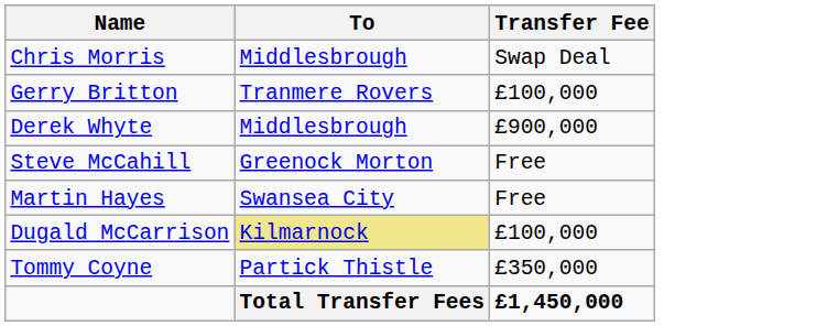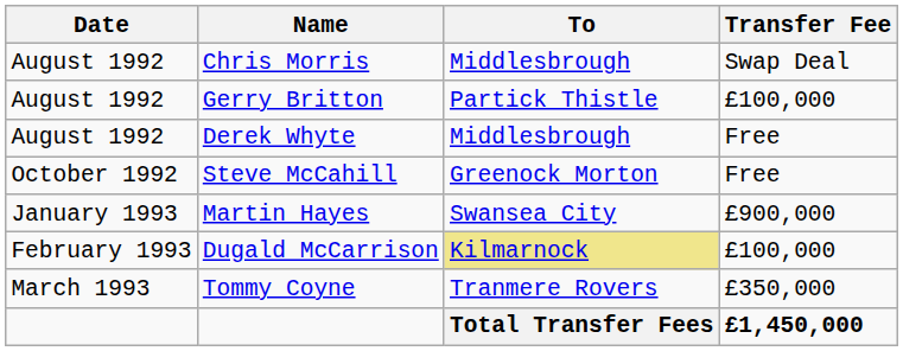+ column: Date | August 1992 | August 1992 | August 1992 | October 1992 | January 1993 | February 1993 | March 1993
Gerry Britton | To: Tranmere Rovers -> Partick Thistle
Derek Whyte | Transfer Fee: £900,000 -> Free
Martin Hayes | Transfer Fee: Free -> £900,000
Tommy Coyne | To: Partick Thistle -> Tranmere Rovers
